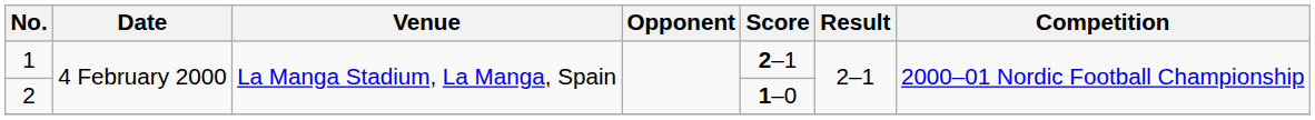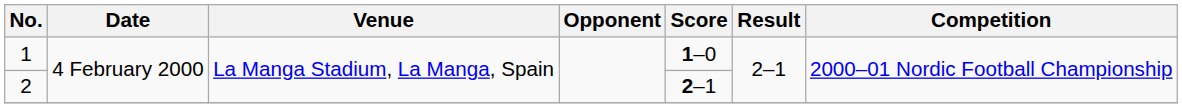1 | Score: 2–1 -> 1–0
2 | Score: 1–0 -> 2–1
